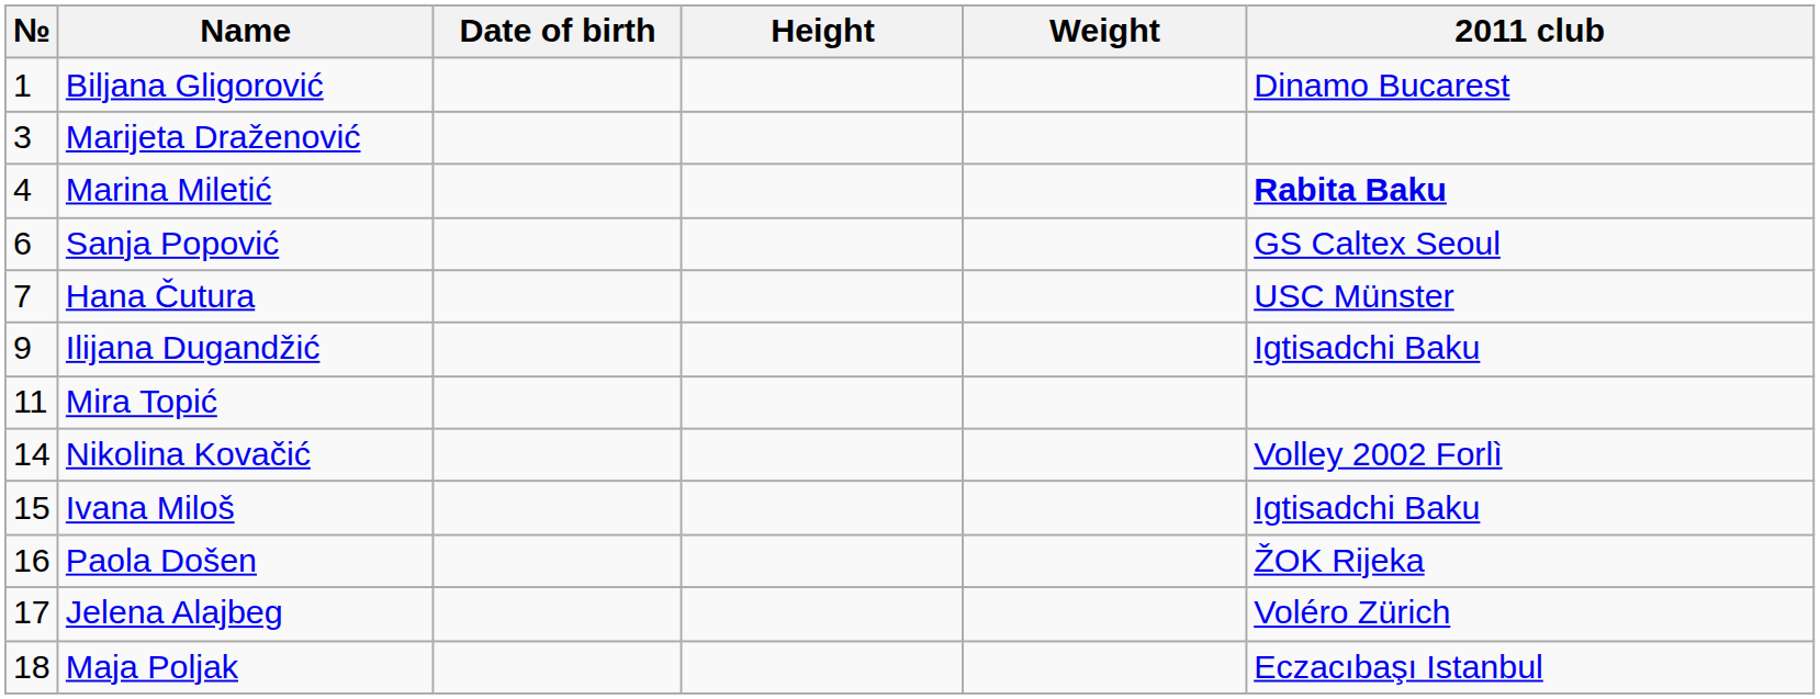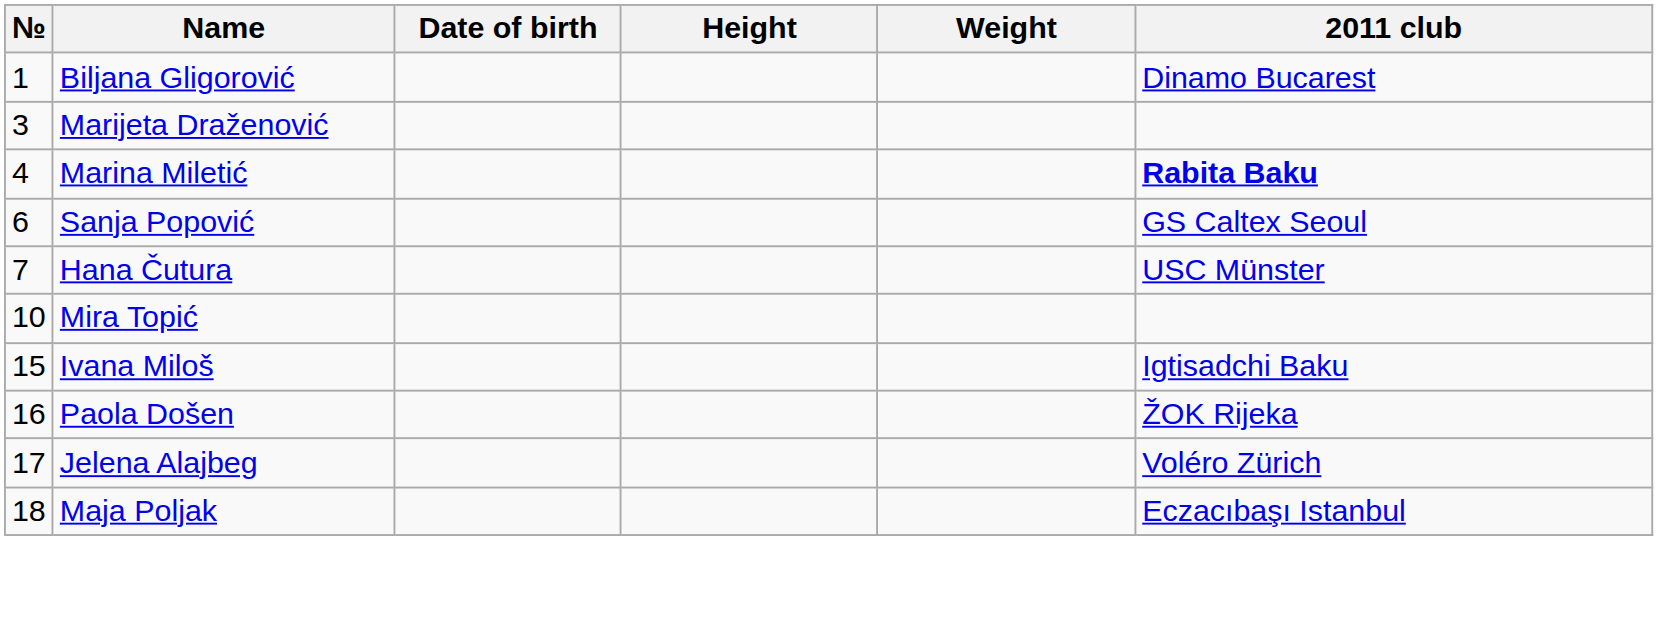- row: 9 | Ilijana Dugandžić | Igtisadchi Baku
Mira Topić | №: 11 -> 10
- row: 14 | Nikolina Kovačić | Volley 2002 Forlì
